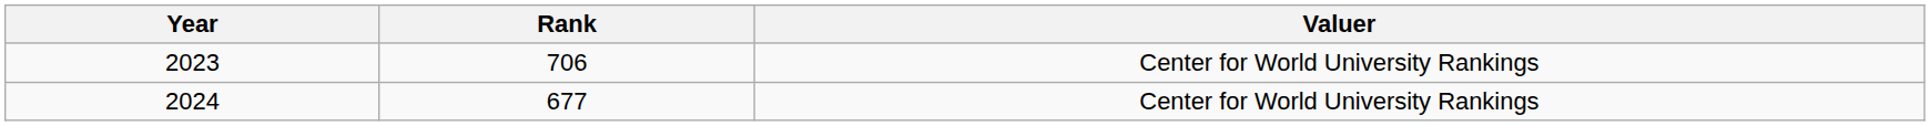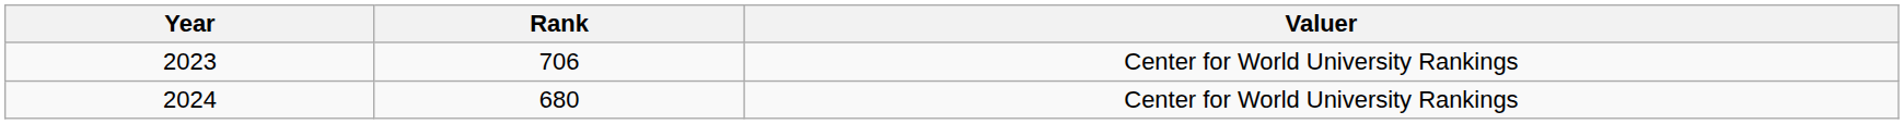2024 | Rank: 677 -> 680
